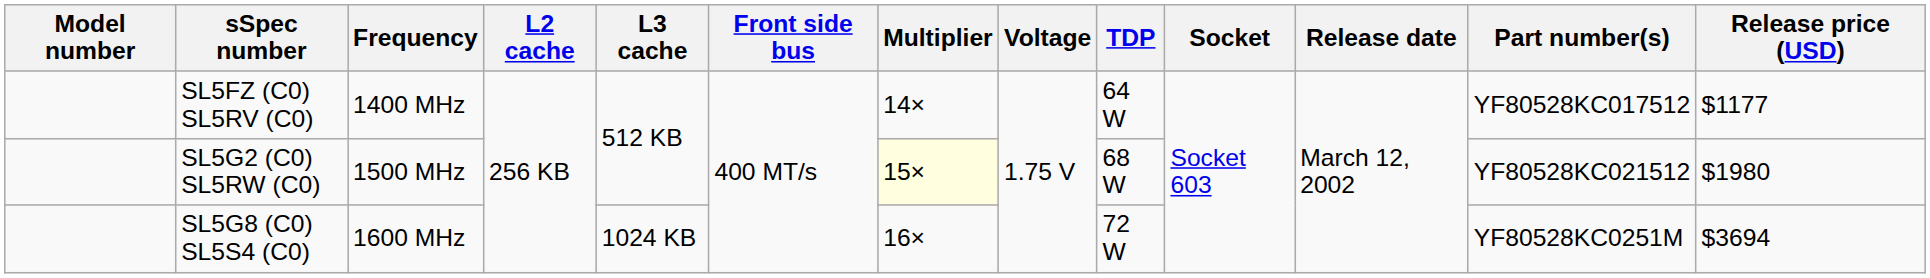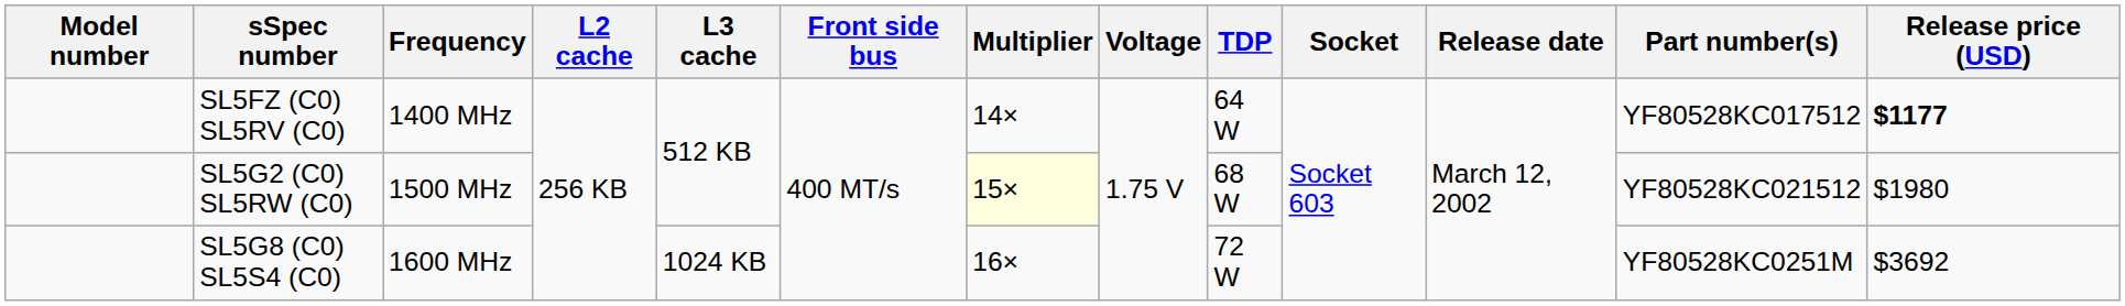SL5FZ (C0) SL5RV (C0) | Release price (USD): normal -> bold
SL5G8 (C0) SL5S4 (C0) | Release price (USD): $3694 -> $3692
